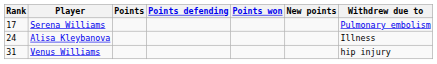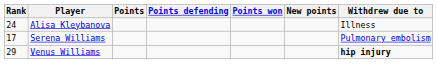rows swapped: Serena Williams <-> Alisa Kleybanova
Venus Williams | Rank: 31 -> 29
Venus Williams | Withdrew due to: normal -> bold
